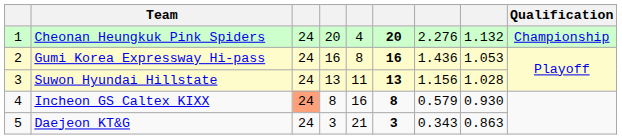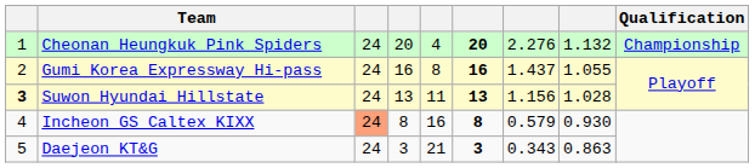Gumi Korea Expressway Hi-pass | column 7: 1.436 -> 1.437
Gumi Korea Expressway Hi-pass | column 8: 1.053 -> 1.055
Suwon Hyundai Hillstate | column 1: normal -> bold
